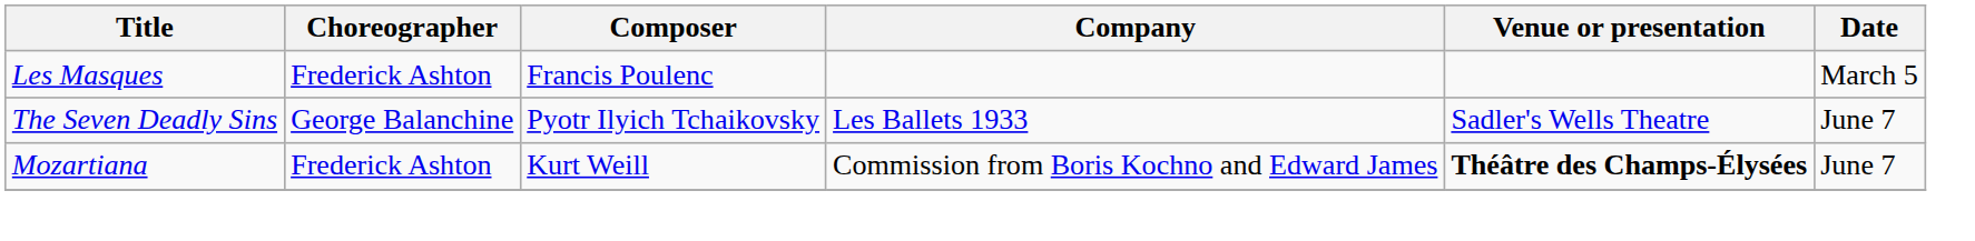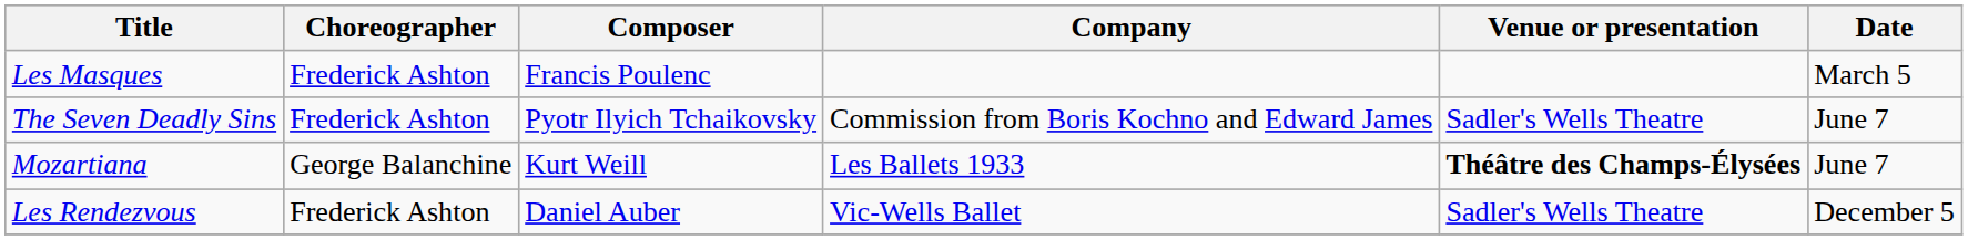The Seven Deadly Sins | Choreographer: George Balanchine -> Frederick Ashton
The Seven Deadly Sins | Company: Les Ballets 1933 -> Commission from Boris Kochno and Edward James
Mozartiana | Choreographer: Frederick Ashton -> George Balanchine
Mozartiana | Company: Commission from Boris Kochno and Edward James -> Les Ballets 1933
+ row: Les Rendezvous | Frederick Ashton | Daniel Auber | Vic-Wells Ballet | Sadler's Wells Theatre | December 5
